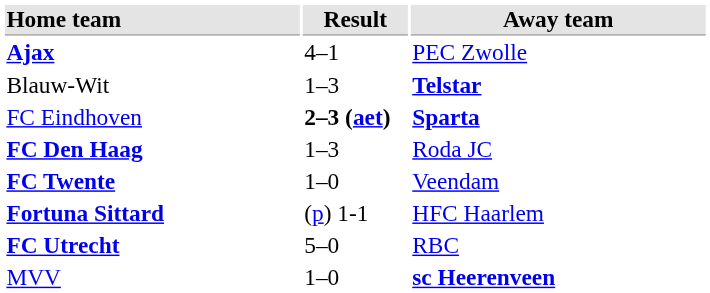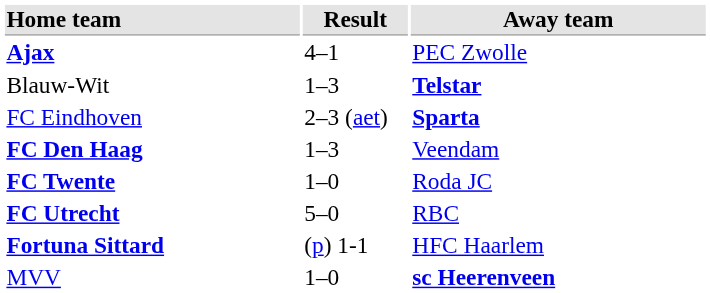FC Eindhoven | Result: bold -> normal
FC Den Haag | Away team: Roda JC -> Veendam
FC Twente | Away team: Veendam -> Roda JC
rows swapped: FC Utrecht <-> Fortuna Sittard
